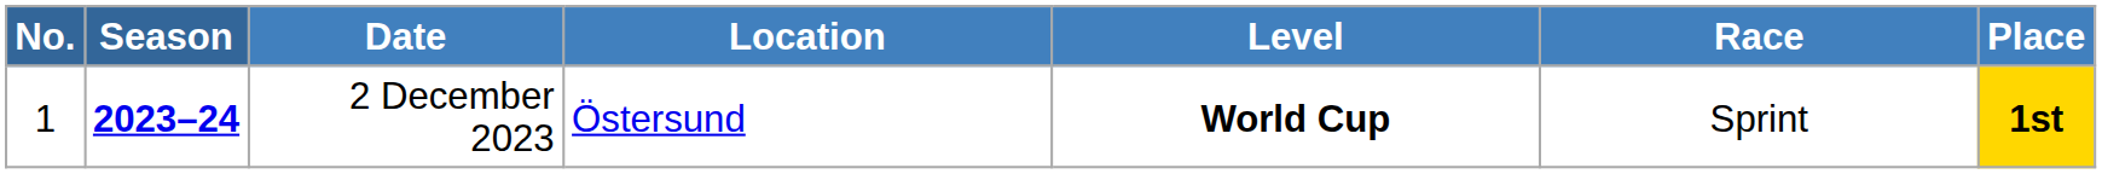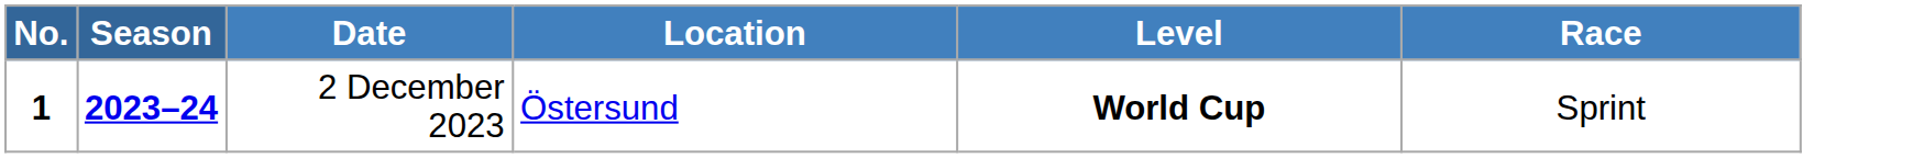- column: Place | 1st
2 December 2023 | No.: normal -> bold
